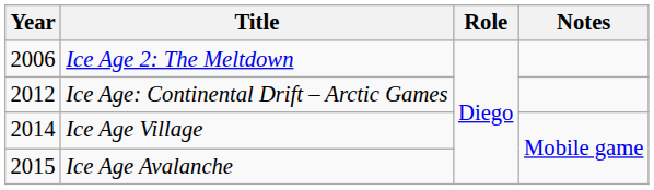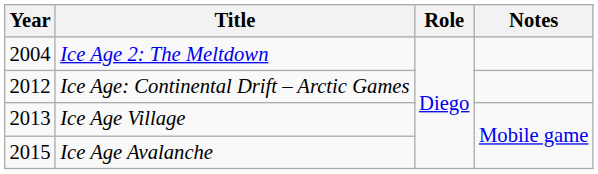Ice Age 2: The Meltdown | Year: 2006 -> 2004
Ice Age Village | Year: 2014 -> 2013
